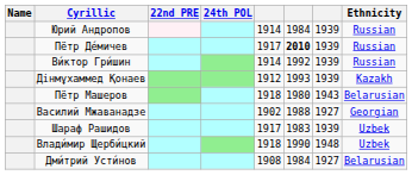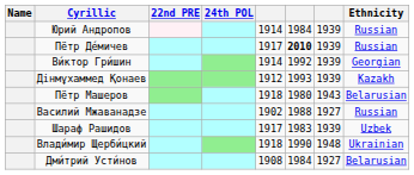Ви́ктор Гри́шин | Ethnicity: Russian -> Georgian
Василий Мжаванадзе | Ethnicity: Georgian -> Russian
Влади́мир Щерби́цкий | Ethnicity: Uzbek -> Ukrainian
